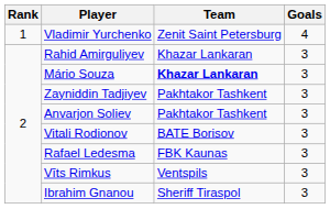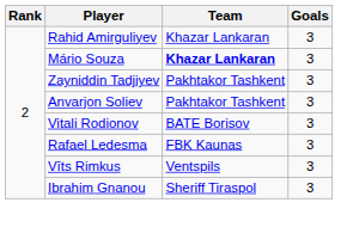- row: 1 | Vladimir Yurchenko | Zenit Saint Petersburg | 4
